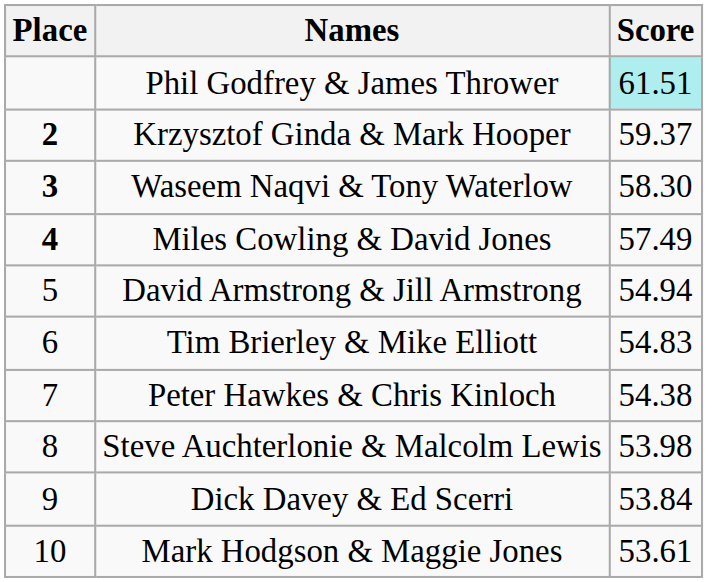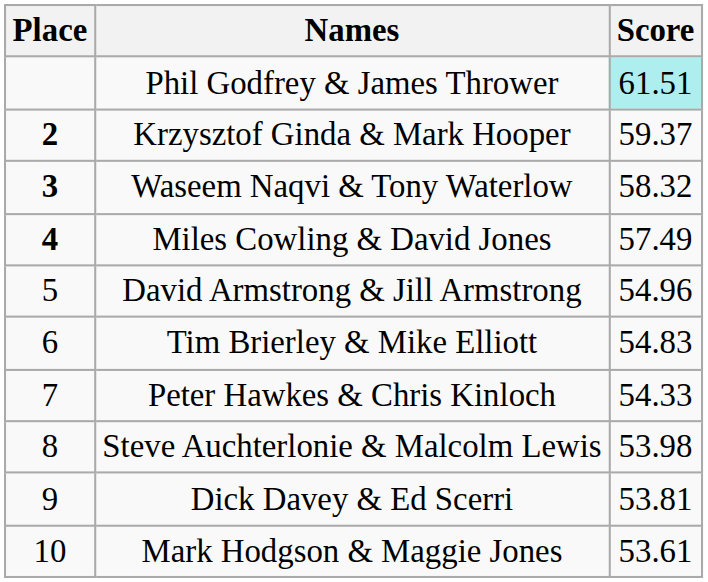Waseem Naqvi & Tony Waterlow | Score: 58.30 -> 58.32
David Armstrong & Jill Armstrong | Score: 54.94 -> 54.96
Peter Hawkes & Chris Kinloch | Score: 54.38 -> 54.33
Dick Davey & Ed Scerri | Score: 53.84 -> 53.81
